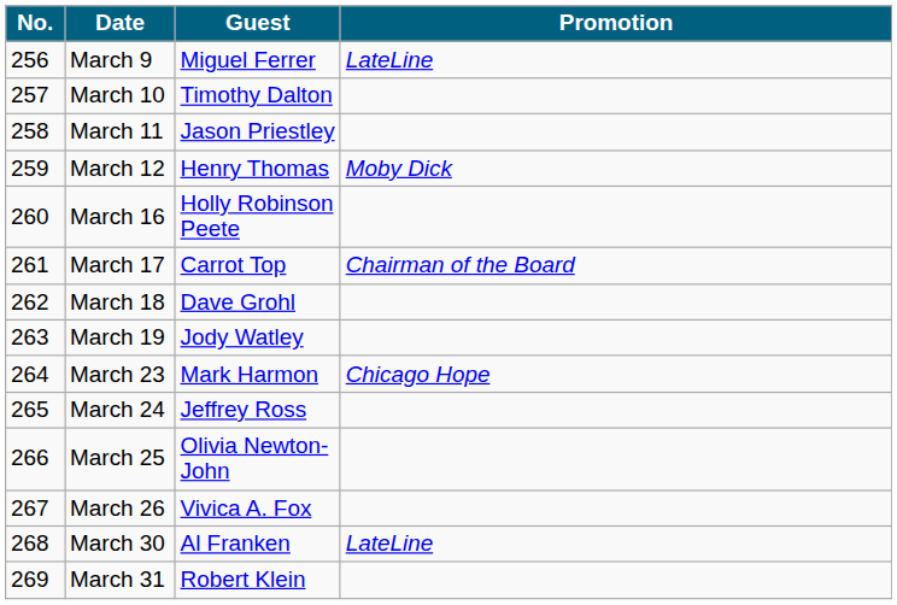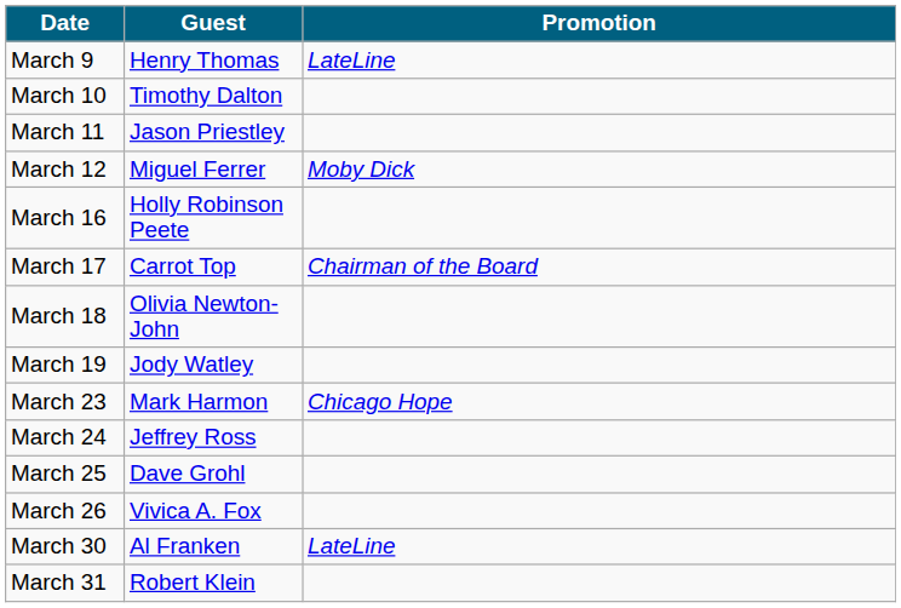- column: No. | 256 | 257 | 258 | 259 | 260 | 261 | 262 | 263 | 264 | 265 | 266 | 267 | 268 | 269
March 9 | Guest: Miguel Ferrer -> Henry Thomas
March 12 | Guest: Henry Thomas -> Miguel Ferrer
March 18 | Guest: Dave Grohl -> Olivia Newton-John
March 25 | Guest: Olivia Newton-John -> Dave Grohl
